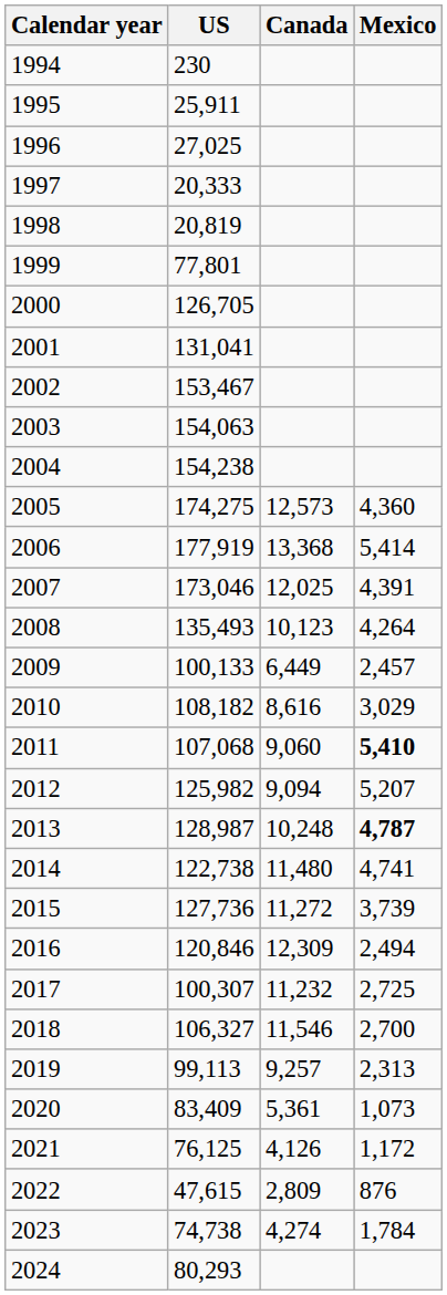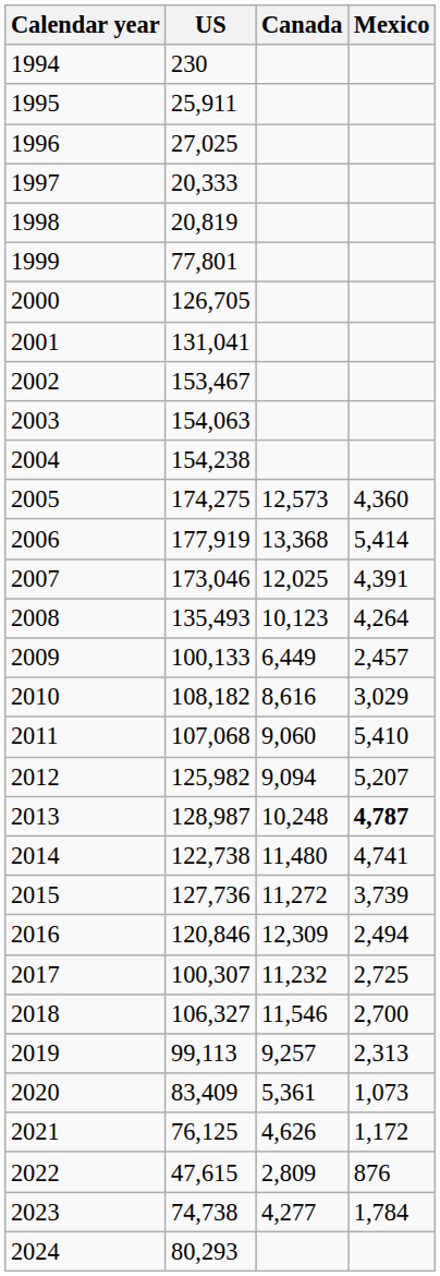2011 | Mexico: bold -> normal
2021 | Canada: 4,126 -> 4,626
2023 | Canada: 4,274 -> 4,277
